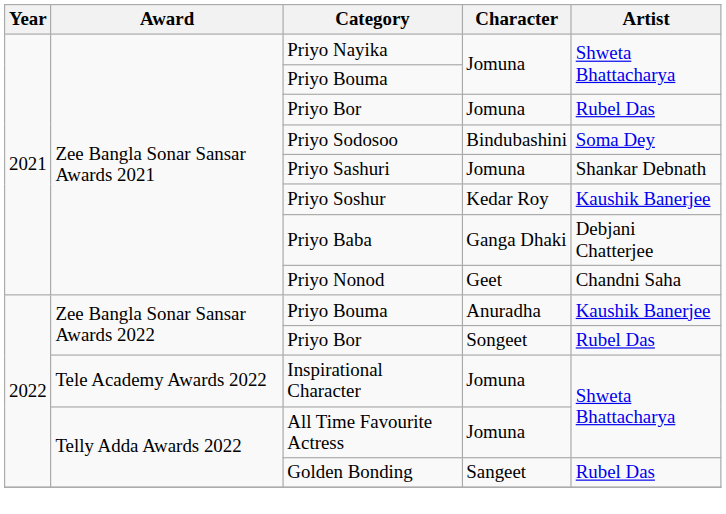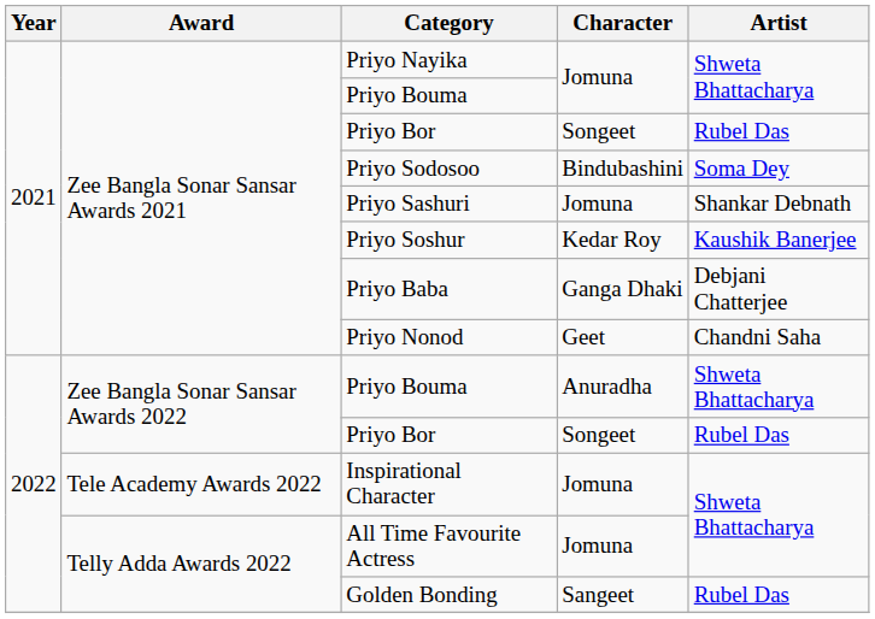Zee Bangla Sonar Sansar Awards 2021 / Priyo Bor | Character: Jomuna -> Songeet
Zee Bangla Sonar Sansar Awards 2022 / Priyo Bouma | Artist: Kaushik Banerjee -> Shweta Bhattacharya
